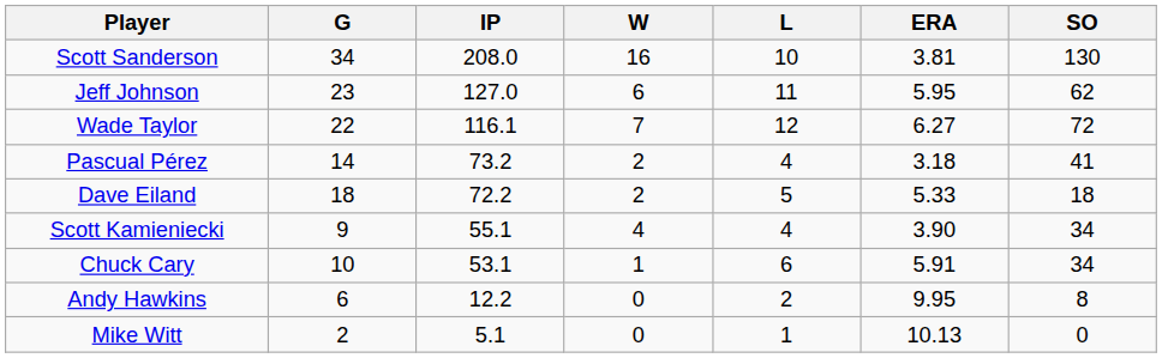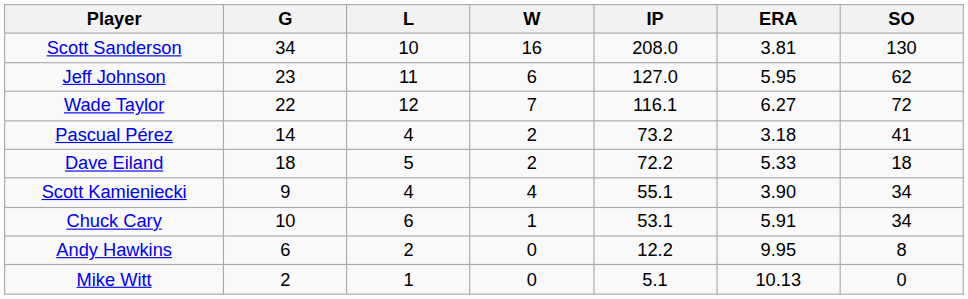columns swapped: IP <-> L
